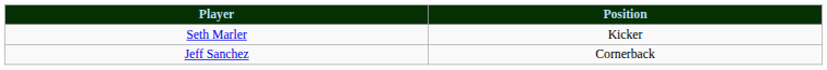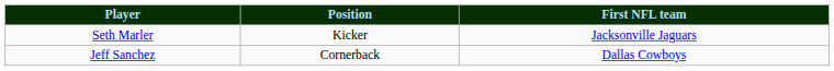+ column: First NFL team | Jacksonville Jaguars | Dallas Cowboys
